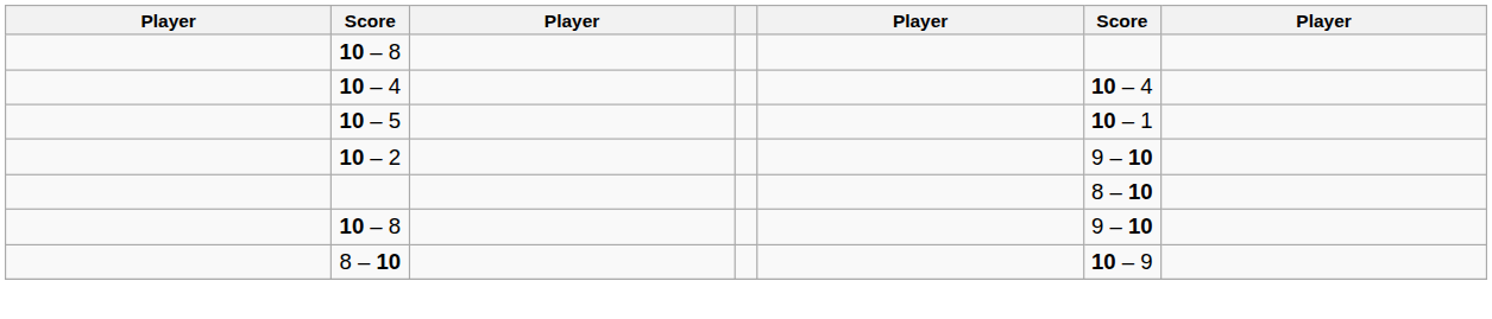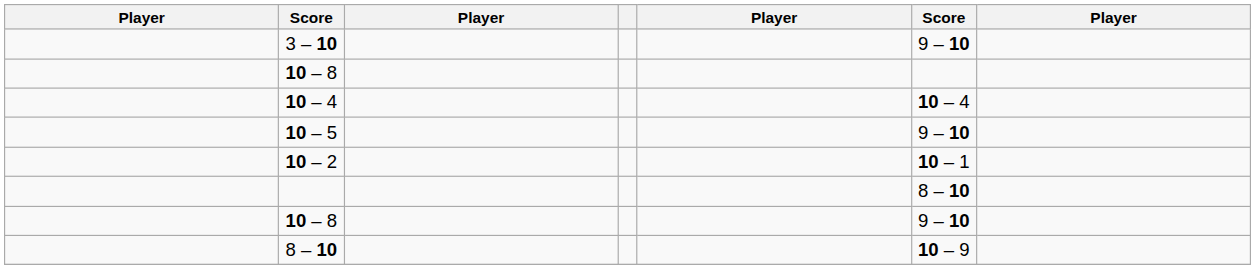+ row: 3 – 10 | 9 – 10
10 – 5 | column 6: 10 – 1 -> 9 – 10
10 – 2 | column 6: 9 – 10 -> 10 – 1
